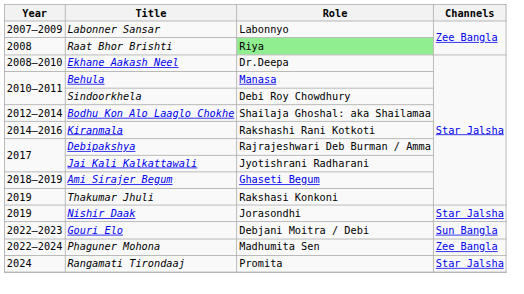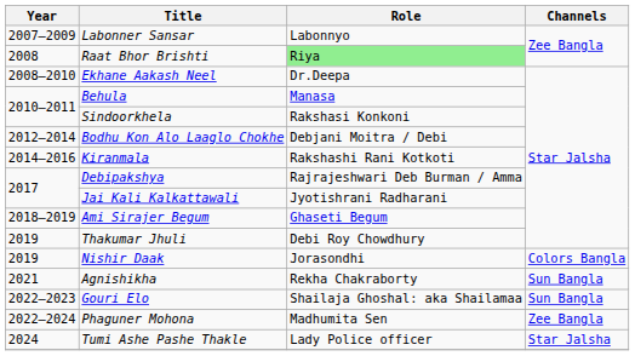Sindoorkhela | Role: Debi Roy Chowdhury -> Rakshasi Konkoni
Bodhu Kon Alo Laaglo Chokhe | Role: Shailaja Ghoshal: aka Shailamaa -> Debjani Moitra / Debi
Thakumar Jhuli | Role: Rakshasi Konkoni -> Debi Roy Chowdhury
Nishir Daak | Channels: Star Jalsha -> Colors Bangla
+ row: 2021 | Agnishikha | Rekha Chakraborty | Sun Bangla
Gouri Elo | Role: Debjani Moitra / Debi -> Shailaja Ghoshal: aka Shailamaa
+ row: 2024 | Tumi Ashe Pashe Thakle | Lady Police officer | Star Jalsha
- row: 2024 | Rangamati Tirondaaj | Promita | Star Jalsha
